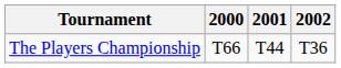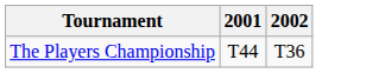- column: 2000 | T66
